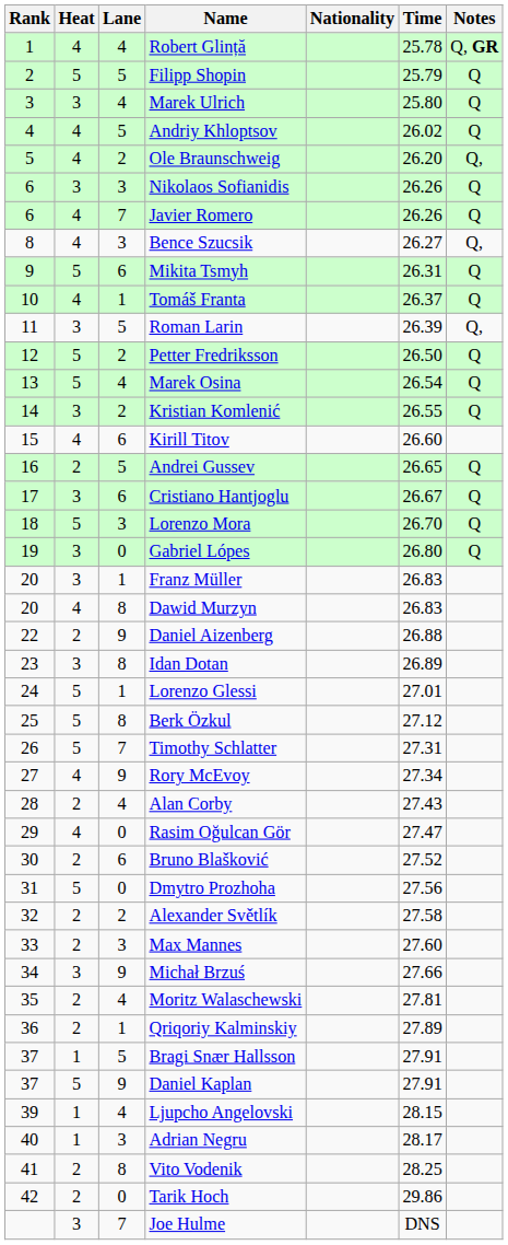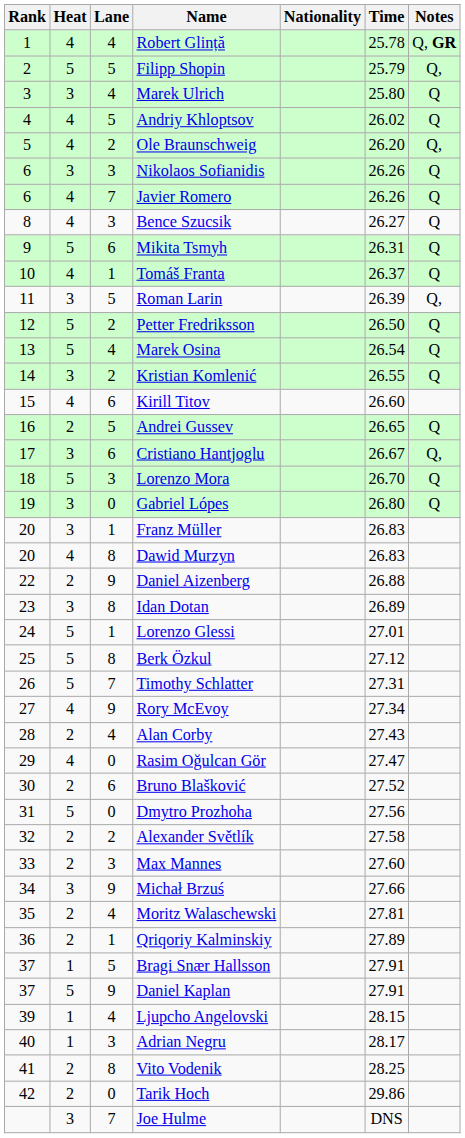Filipp Shopin | Notes: Q -> Q,
Bence Szucsik | Notes: Q, -> Q
Cristiano Hantjoglu | Notes: Q -> Q,
